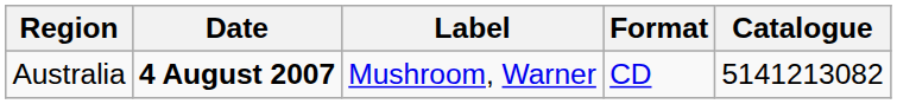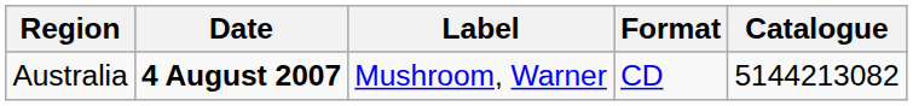Australia | Catalogue: 5141213082 -> 5144213082
